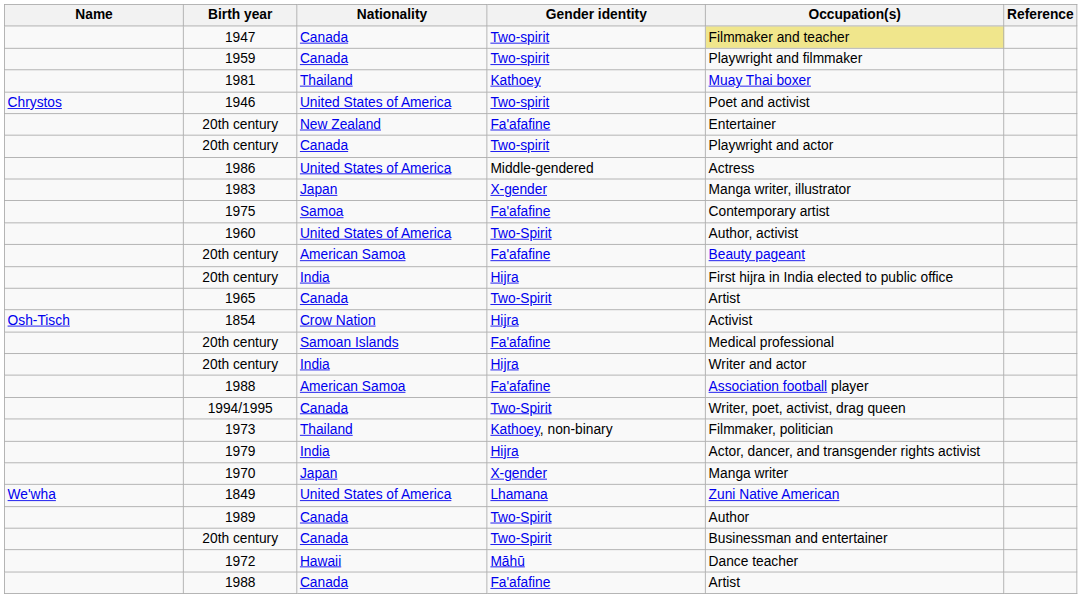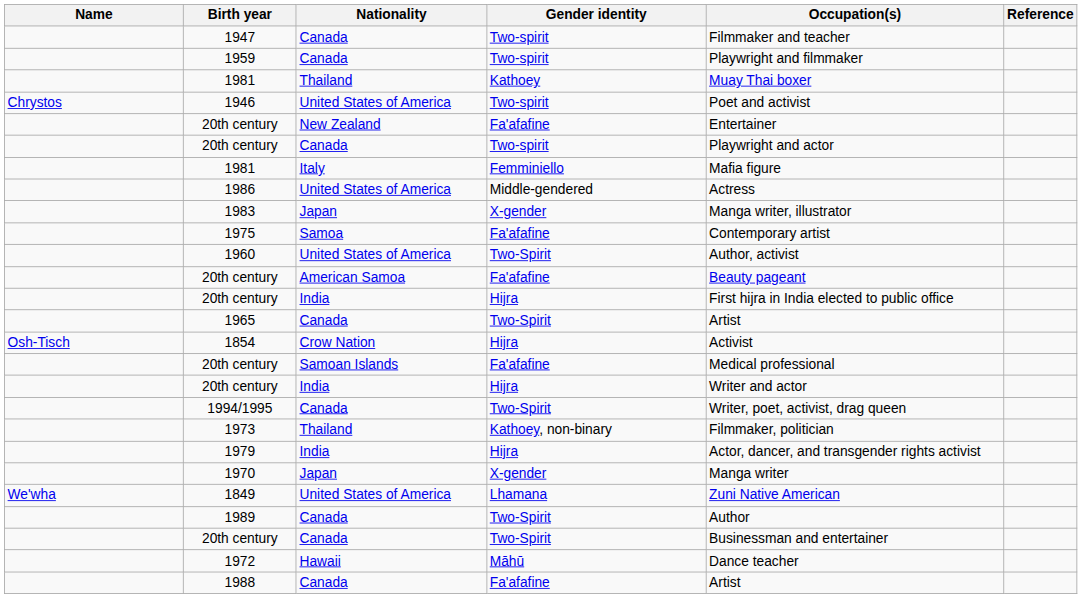1947 | Occupation(s): khaki background -> no background
+ row: 1981 | Italy | Femminiello | Mafia figure
- row: 1988 | American Samoa | Fa'afafine | Association football player
